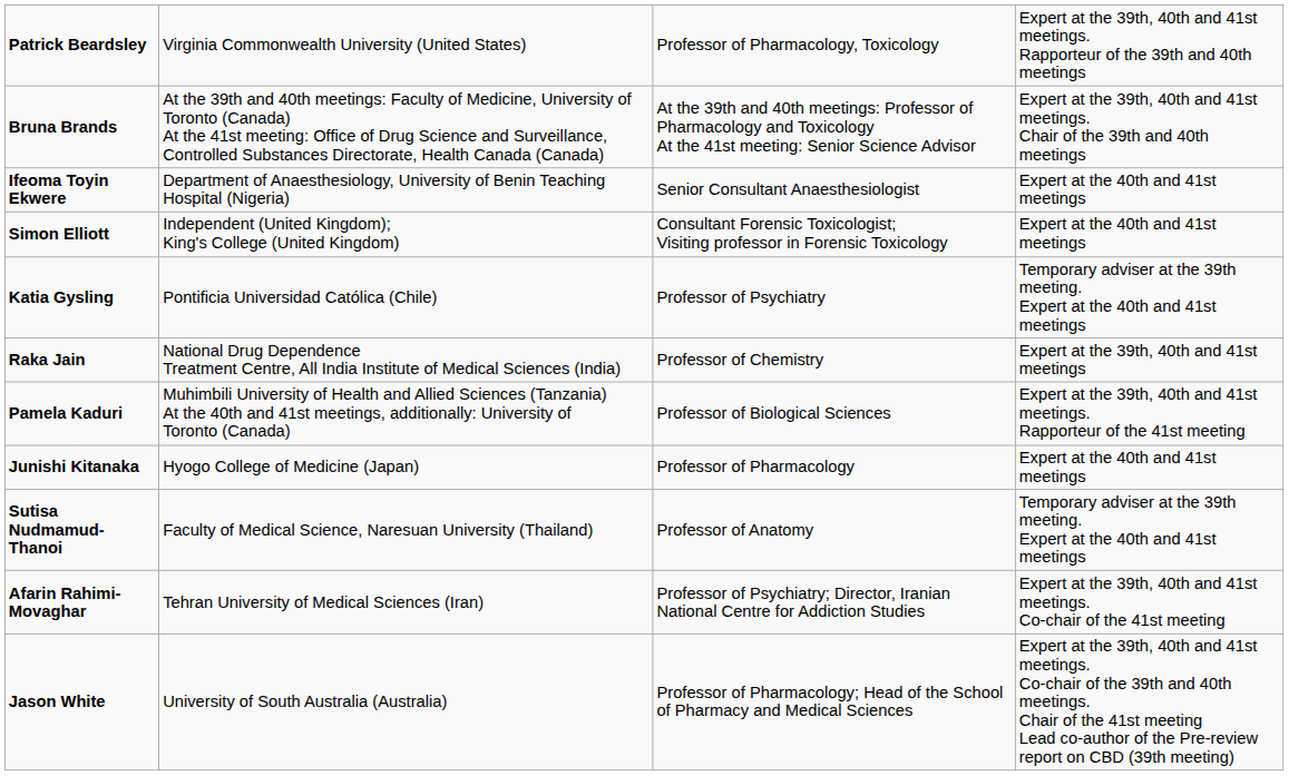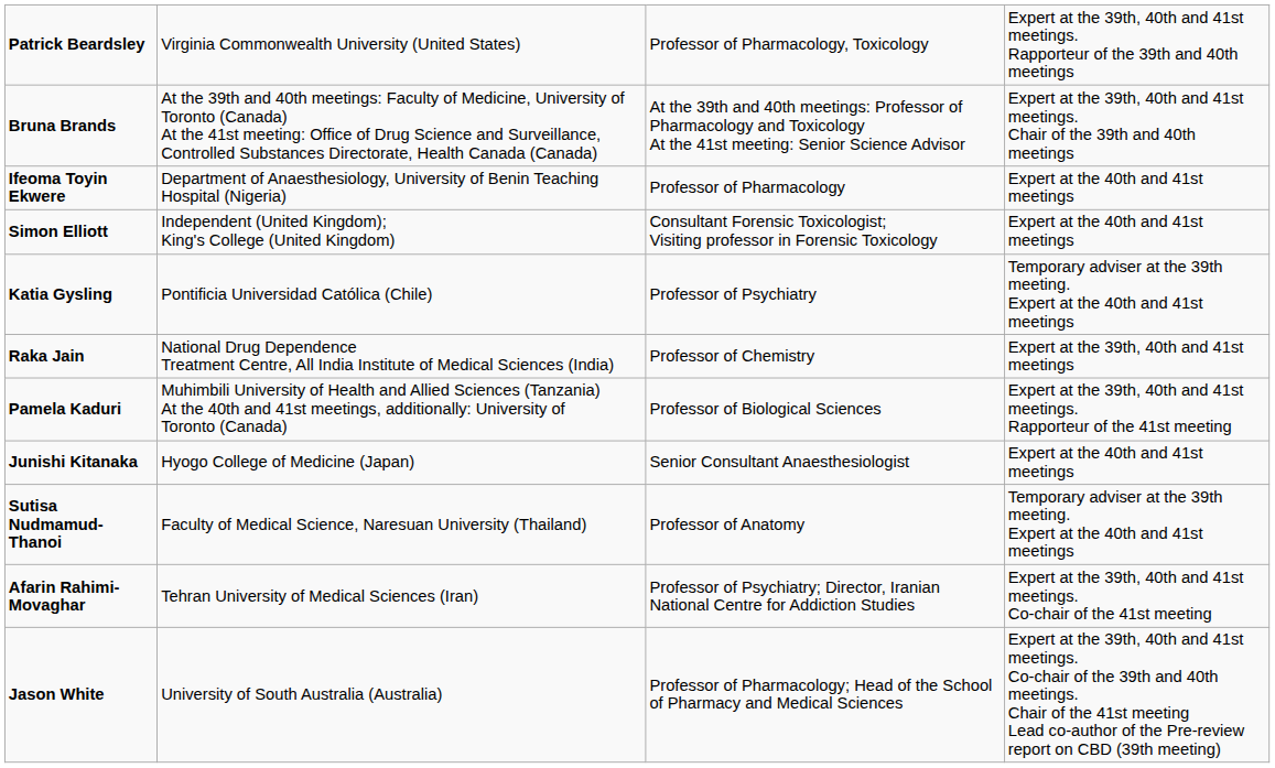Ifeoma Toyin Ekwere | column 3: Senior Consultant Anaesthesiologist -> Professor of Pharmacology
Junishi Kitanaka | column 3: Professor of Pharmacology -> Senior Consultant Anaesthesiologist
